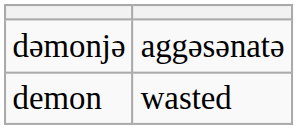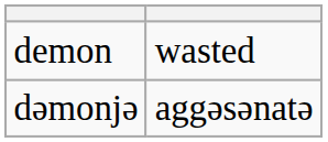rows swapped: dəmonjə <-> demon
